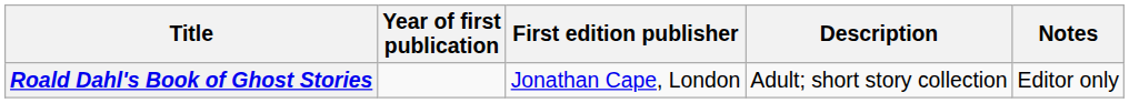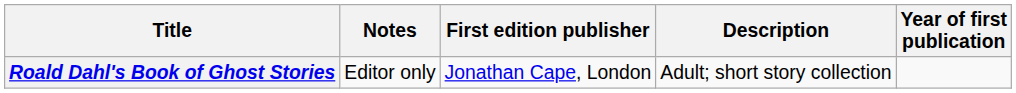columns swapped: Year of first publication <-> Notes
